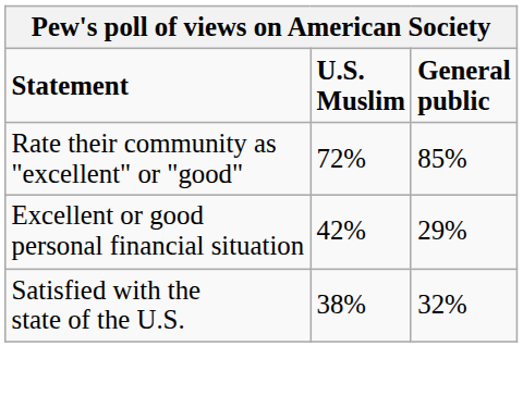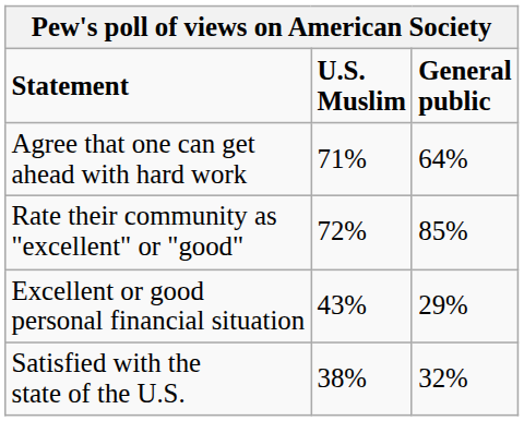+ row: Agree that one can get ahead with hard work | 71% | 64%
Excellent or good personal financial situation | U.S. Muslim: 42% -> 43%
